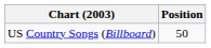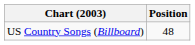US Country Songs (Billboard) | Position: 50 -> 48
